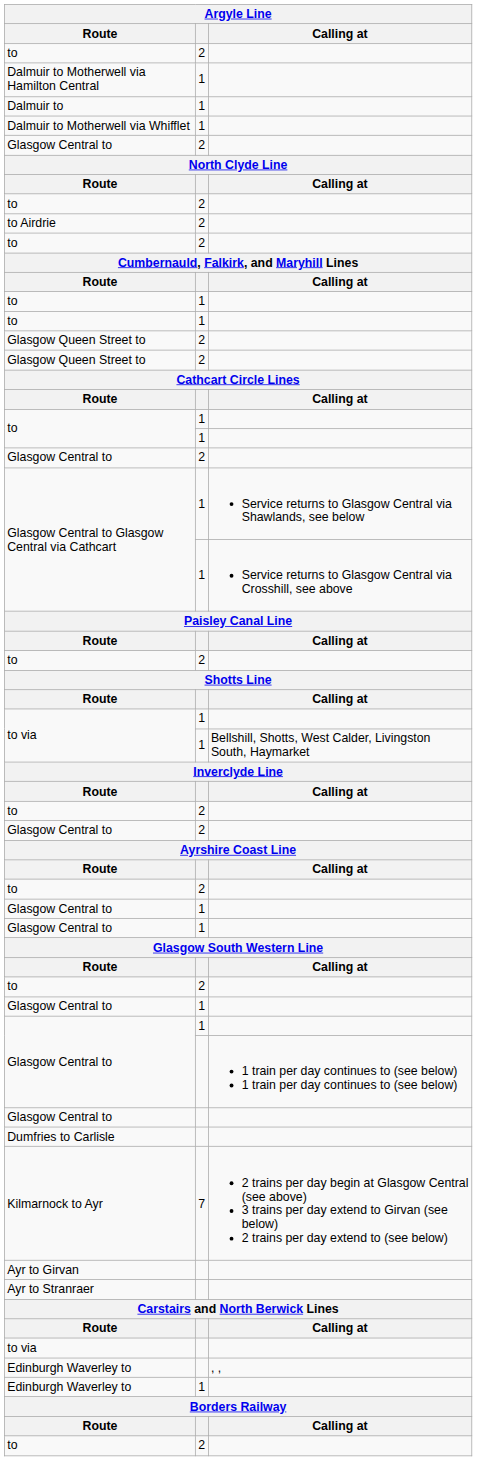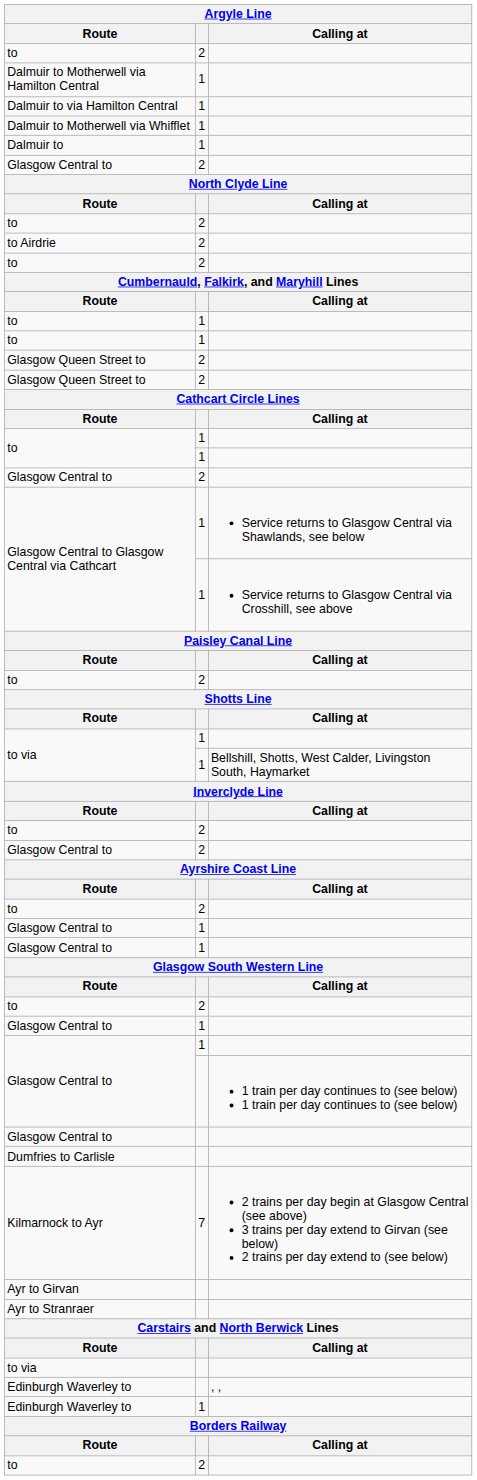+ row: Dalmuir to via Hamilton Central | 1
rows swapped: Dalmuir to <-> Dalmuir to Motherwell via Whifflet
